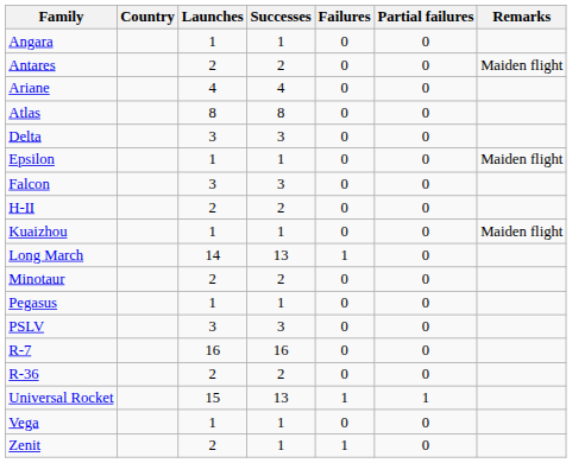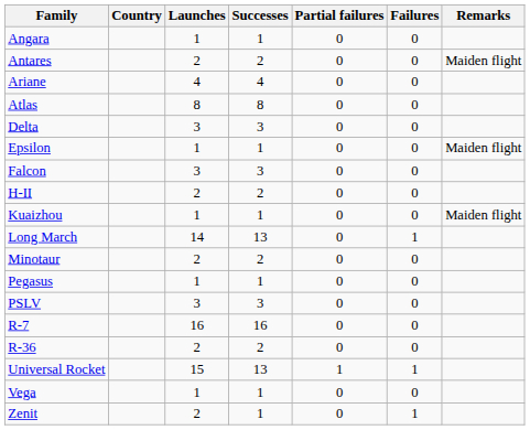columns swapped: Failures <-> Partial failures
